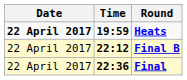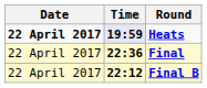Heats | Time: no background -> lavender background
rows swapped: Final B <-> Final
